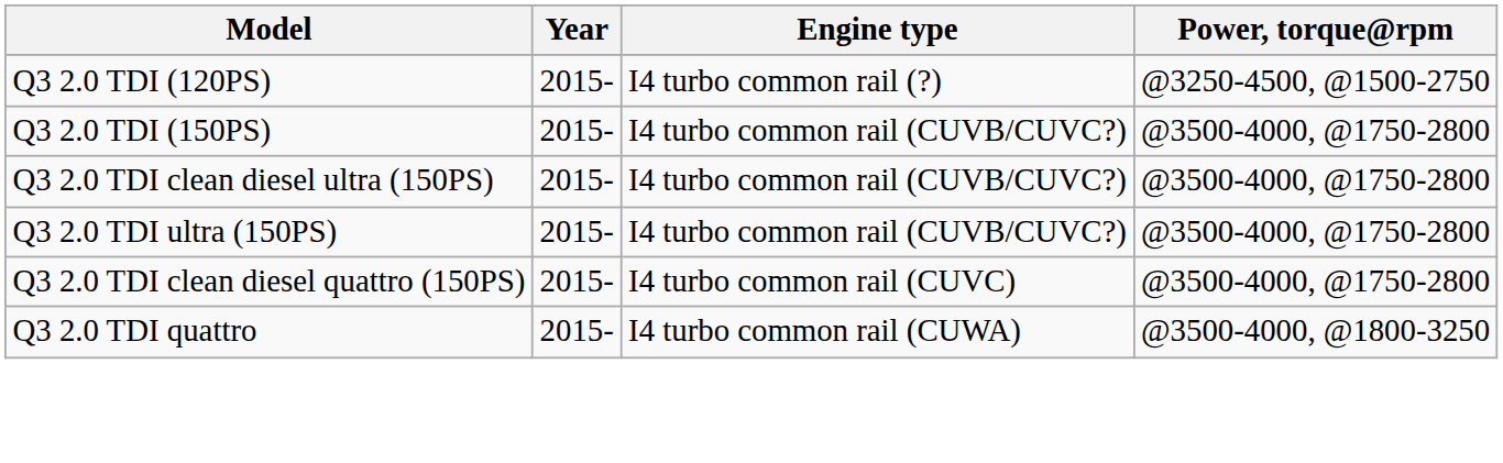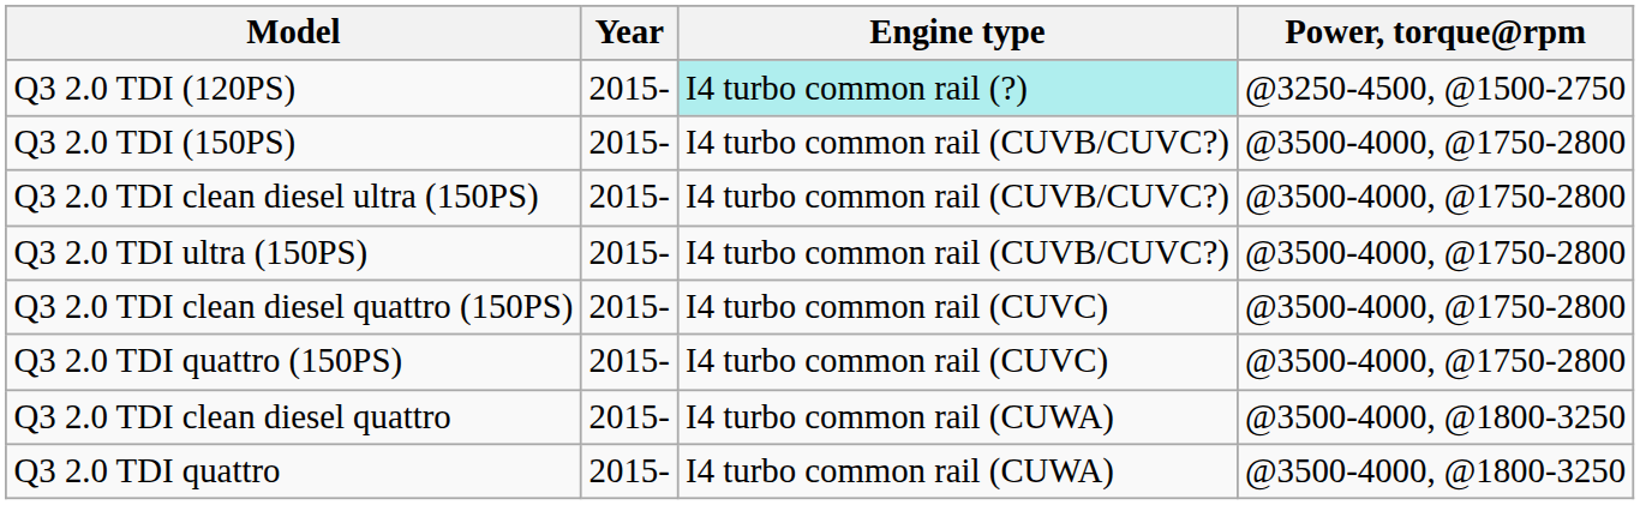Q3 2.0 TDI (120PS) | Engine type: no background -> paleturquoise background
+ row: Q3 2.0 TDI quattro (150PS) | 2015- | I4 turbo common rail (CUVC) | @3500-4000, @1750-2800
+ row: Q3 2.0 TDI clean diesel quattro | 2015- | I4 turbo common rail (CUWA) | @3500-4000, @1800-3250
